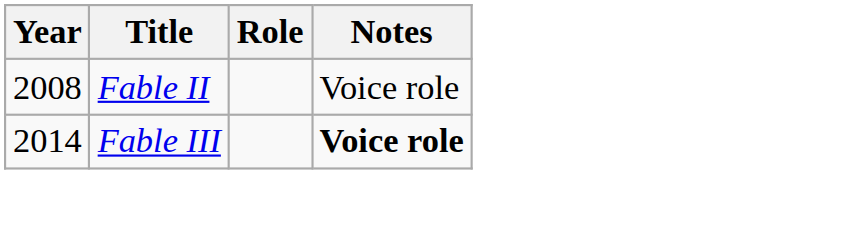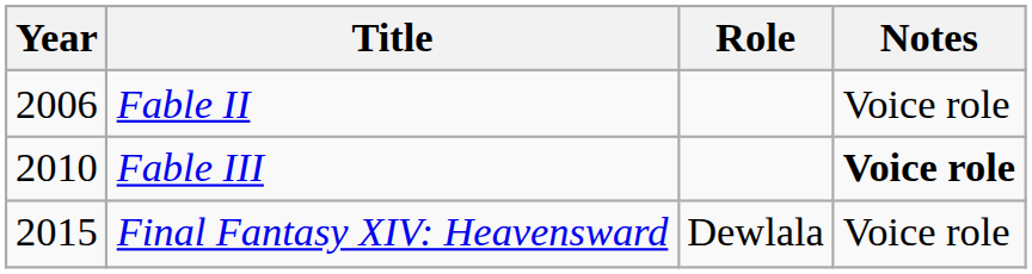Fable II | Year: 2008 -> 2006
Fable III | Year: 2014 -> 2010
+ row: 2015 | Final Fantasy XIV: Heavensward | Dewlala | Voice role
